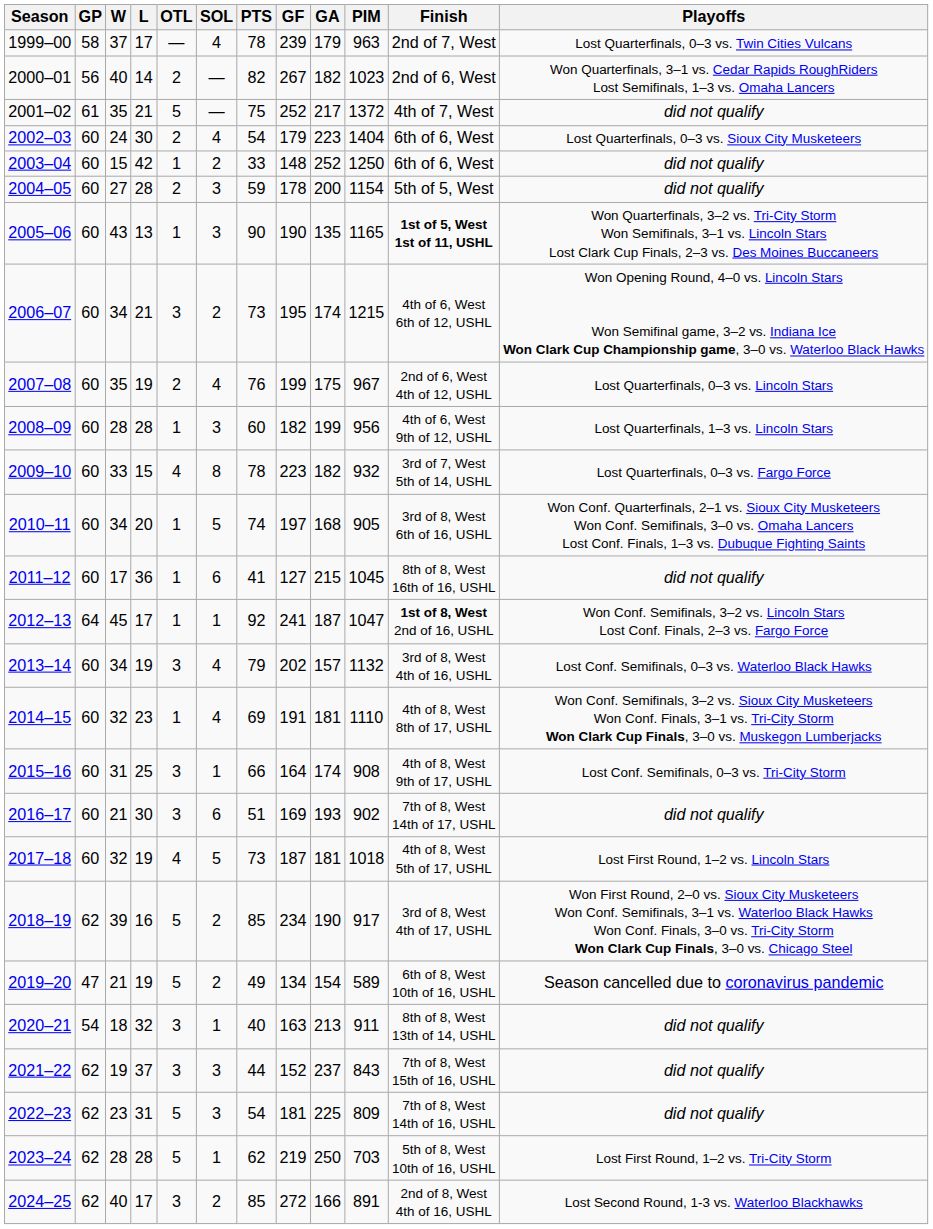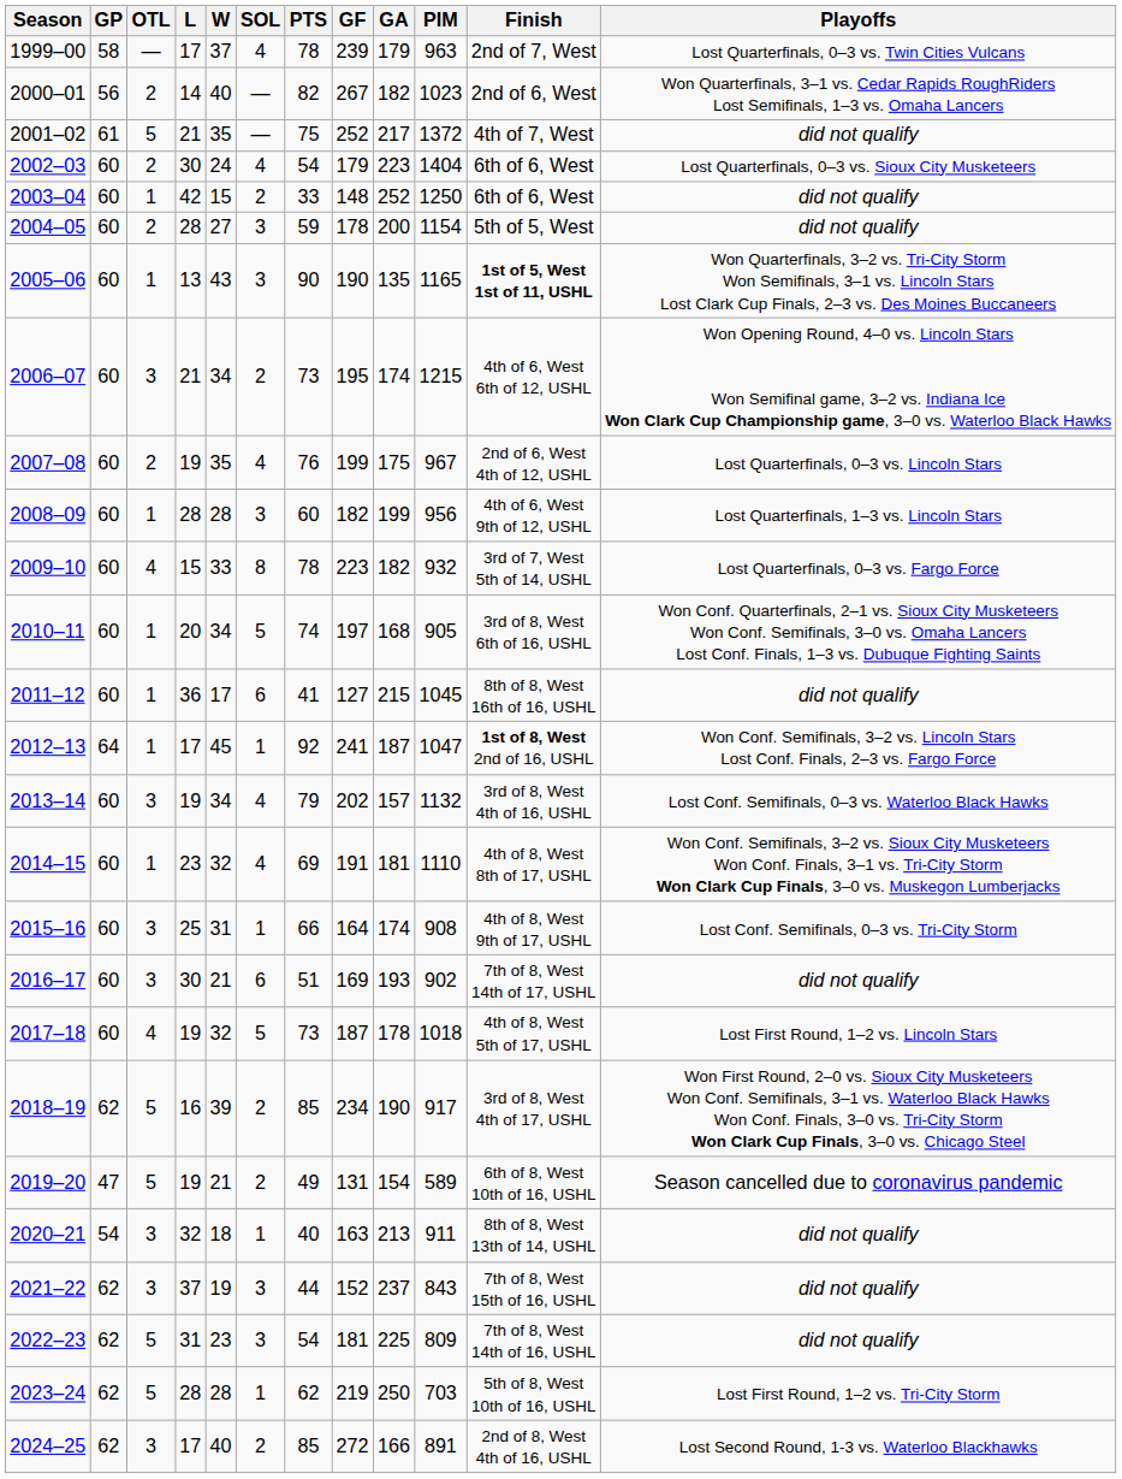columns swapped: W <-> OTL
2017–18 | GA: 181 -> 178
2019–20 | GF: 134 -> 131
